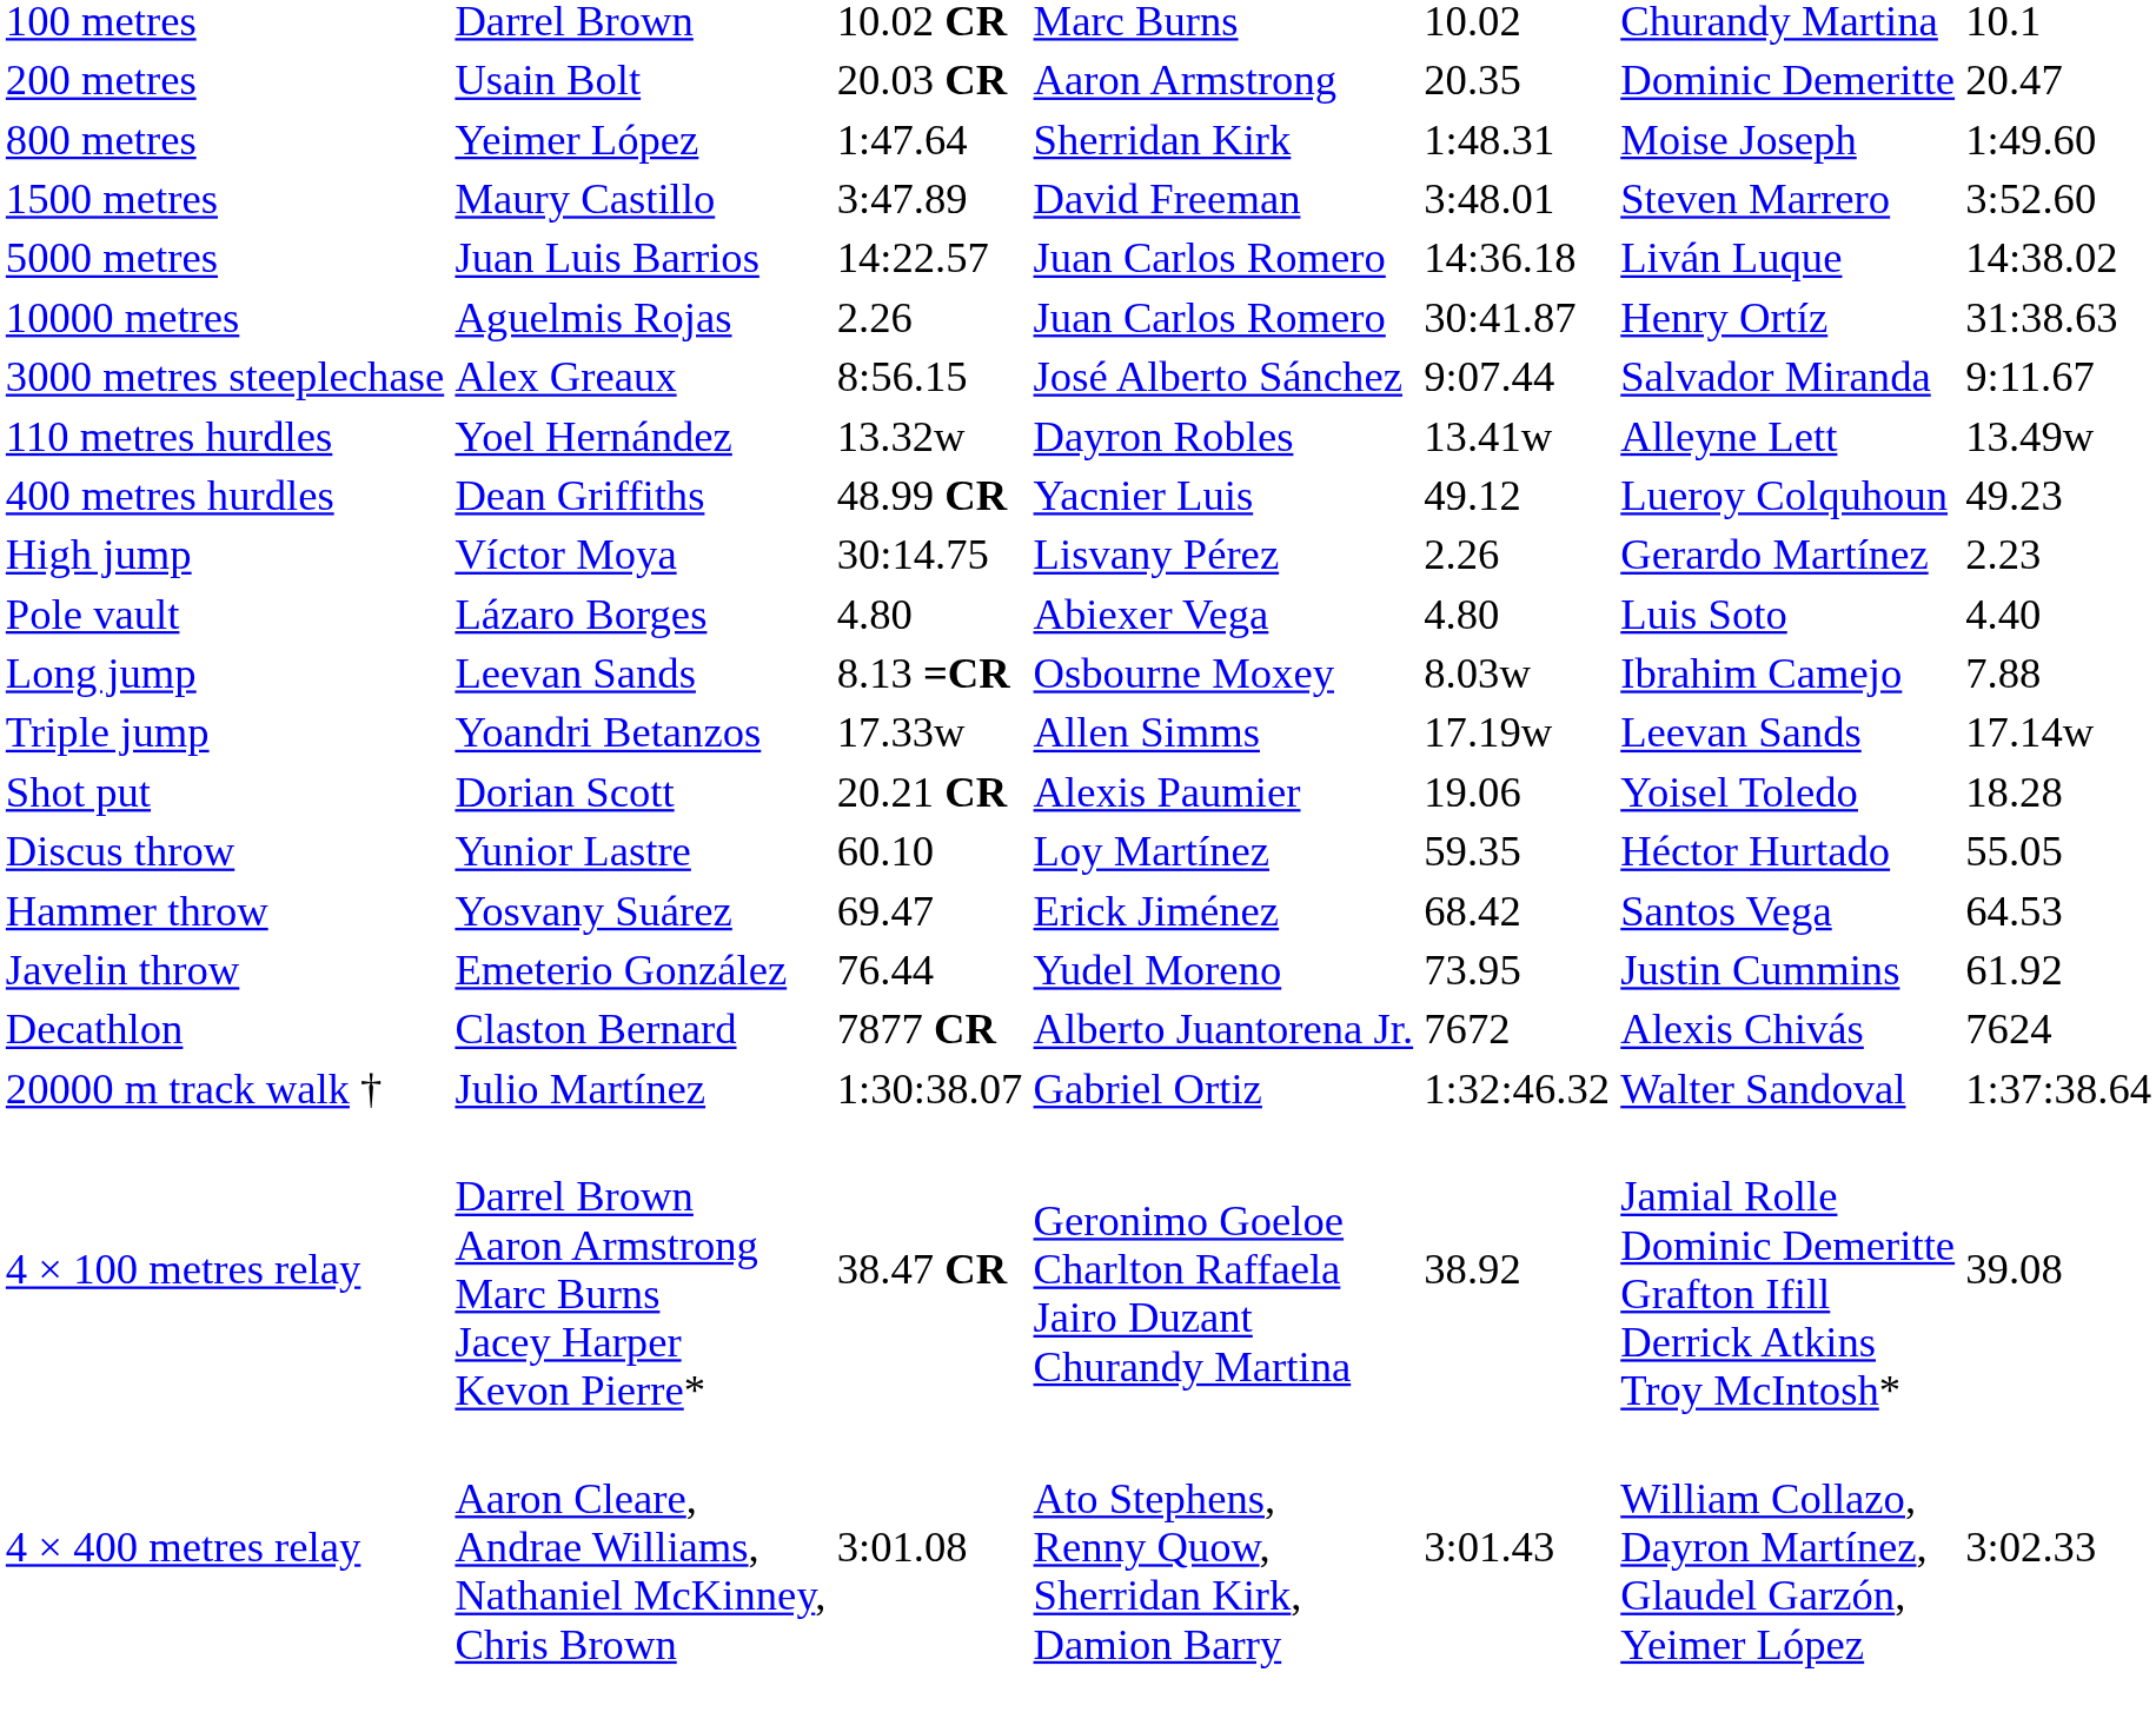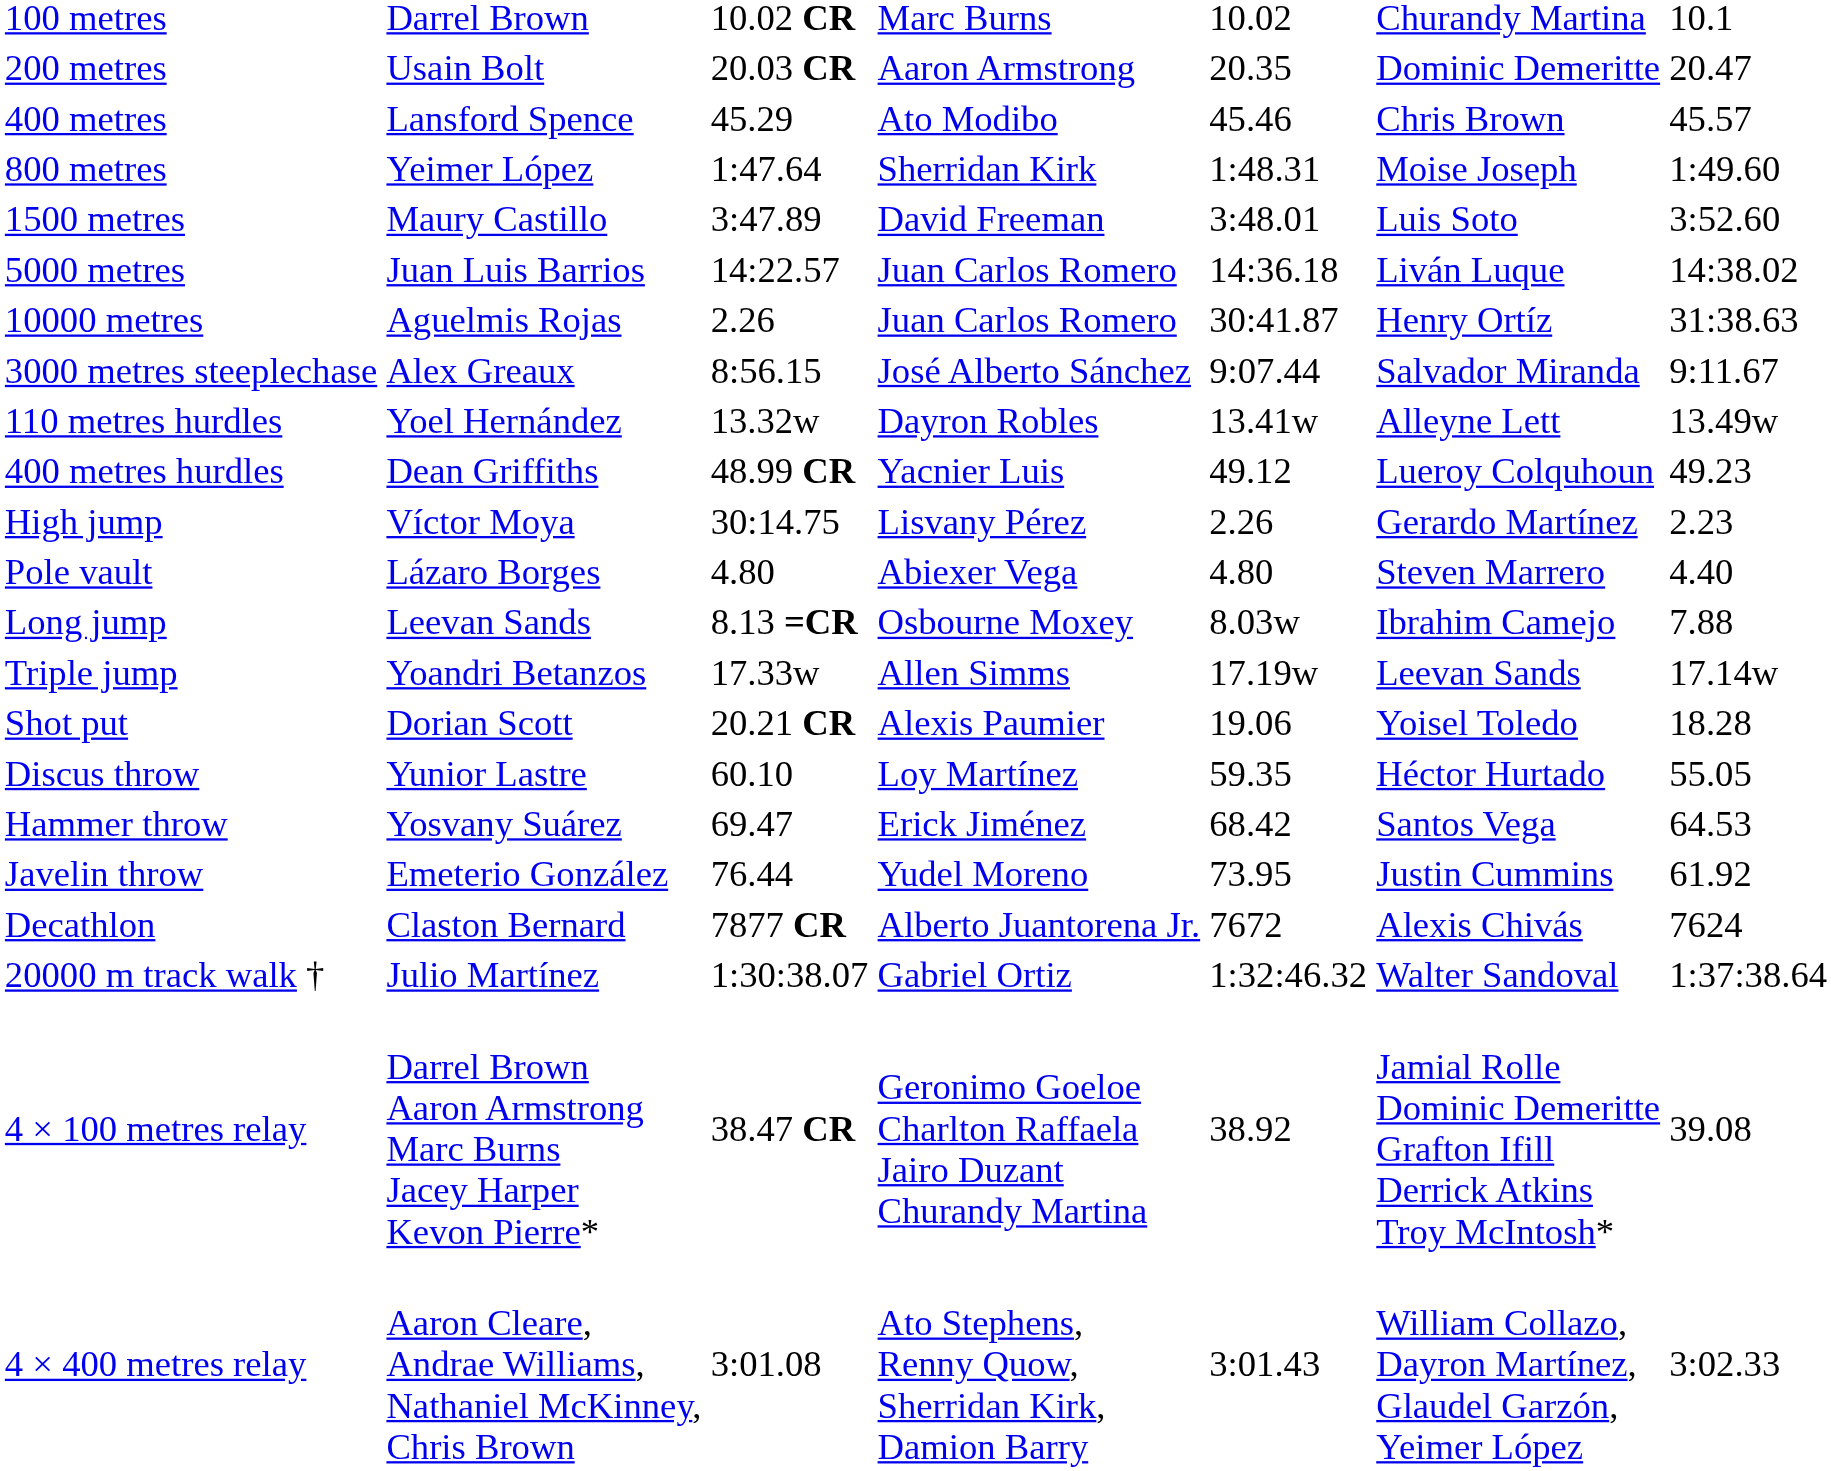+ row: 400 metres | Lansford Spence | 45.29 | Ato Modibo | 45.46 | Chris Brown | 45.57
1500 metres | column 6: Steven Marrero -> Luis Soto
Pole vault | column 6: Luis Soto -> Steven Marrero
